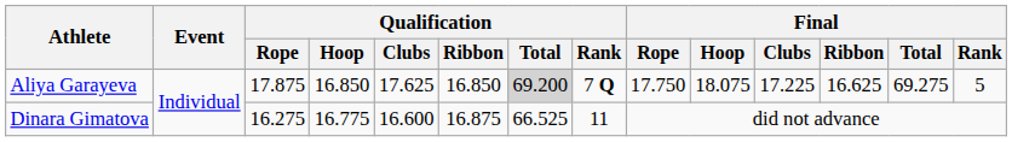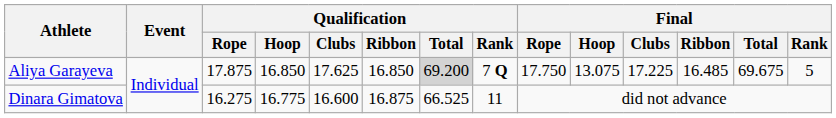Aliya Garayeva | Final / Hoop: 18.075 -> 13.075
Aliya Garayeva | Final / Ribbon: 16.625 -> 16.485
Aliya Garayeva | Final / Total: 69.275 -> 69.675
